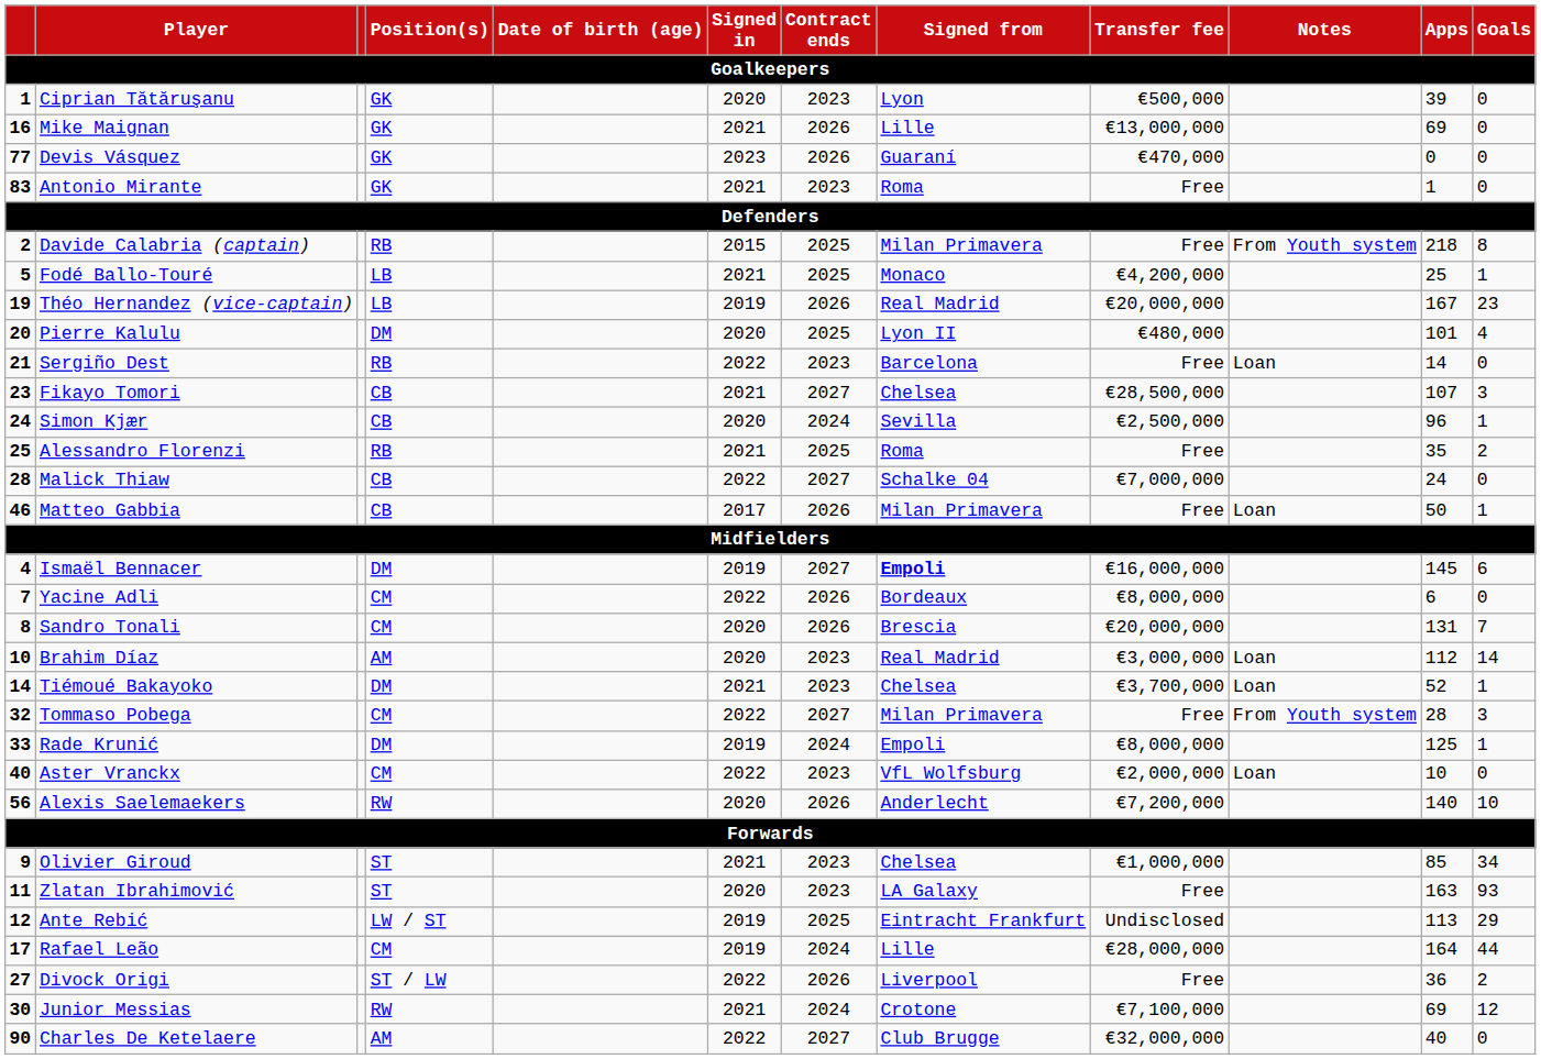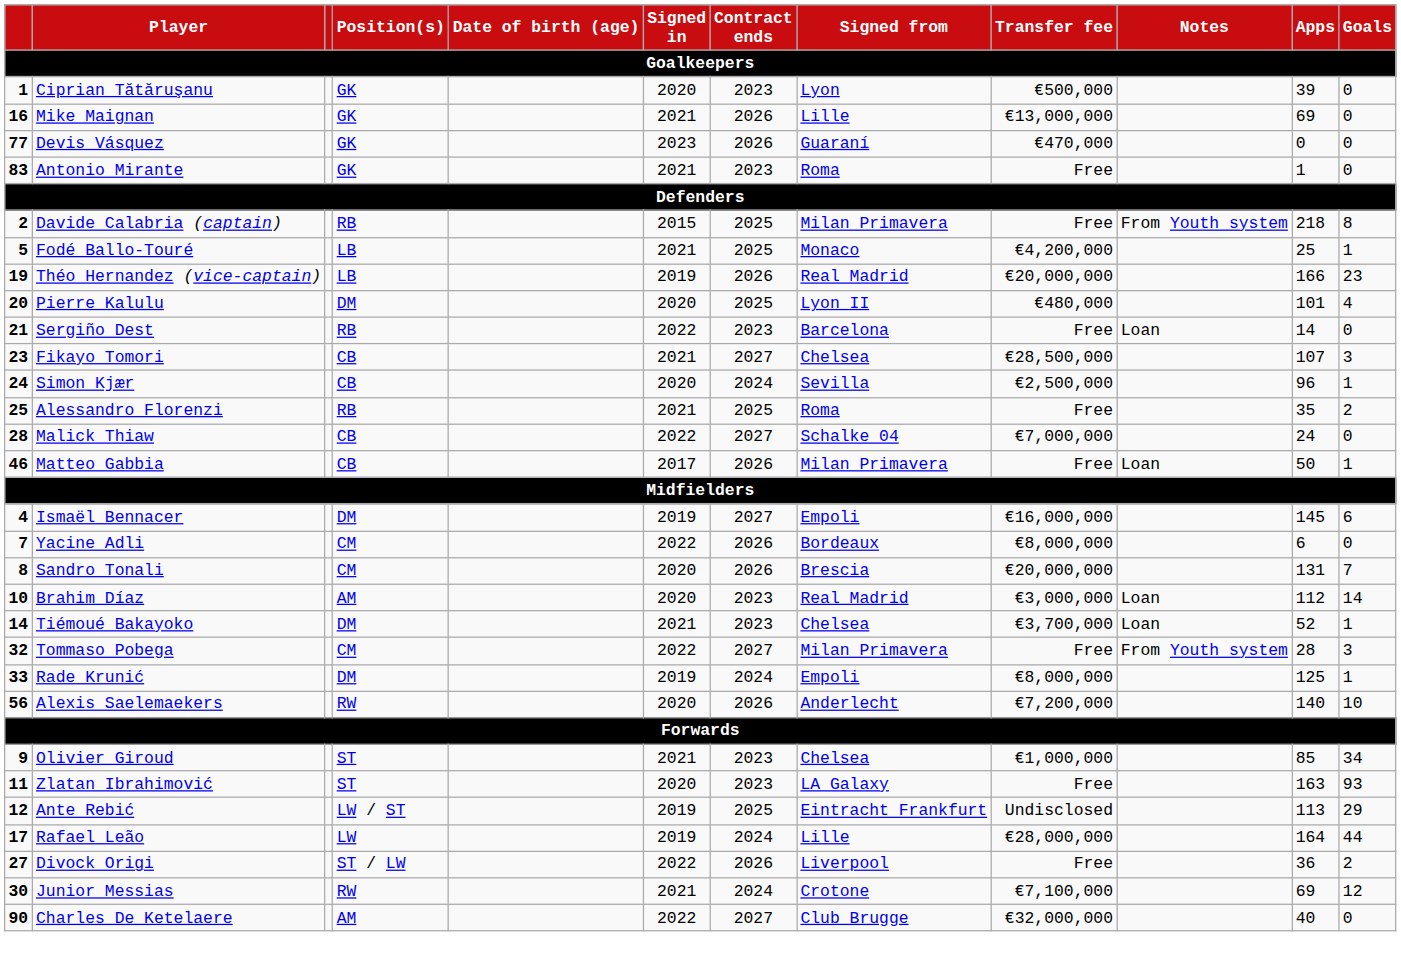Théo Hernandez (vice-captain) | Apps: 167 -> 166
Ismaël Bennacer | Signed from: bold -> normal
- row: 40 | Aster Vranckx | CM | 2022 | 2023 | VfL Wolfsburg | €2,000,000 | Loan | 10 | 0
Rafael Leão | Position(s): CM -> LW
